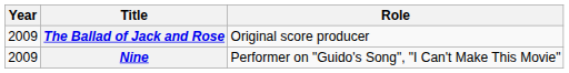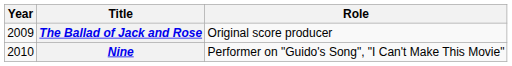Nine | Year: 2009 -> 2010
